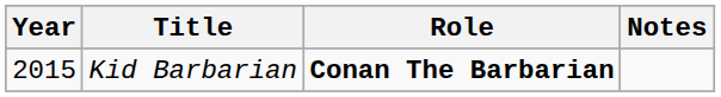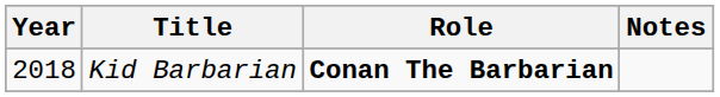Kid Barbarian | Year: 2015 -> 2018
